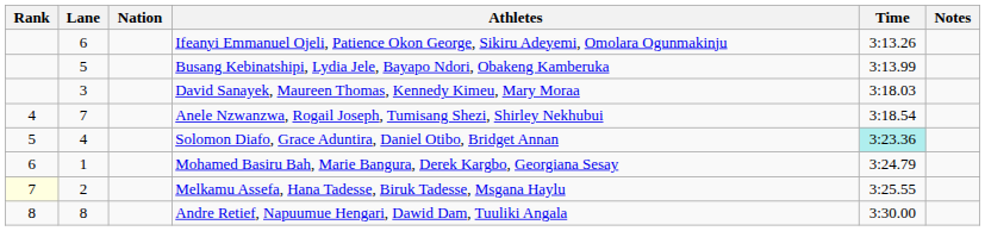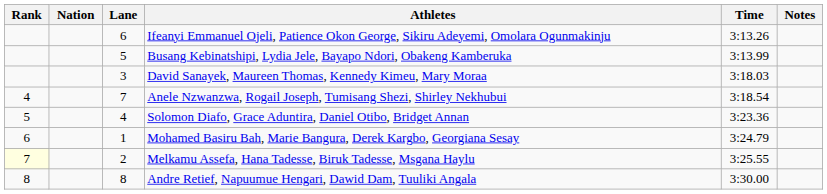columns swapped: Lane <-> Nation
Solomon Diafo, Grace Aduntira, Daniel Otibo, Bridget Annan | Time: paleturquoise background -> no background
